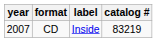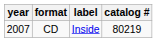CD | catalog #: 83219 -> 80219
